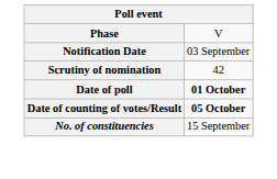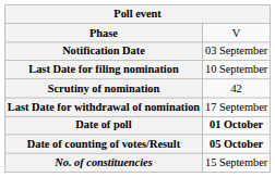+ row: Last Date for filing nomination | 10 September
+ row: Last Date for withdrawal of nomination | 17 September
